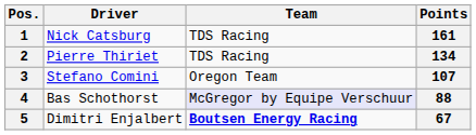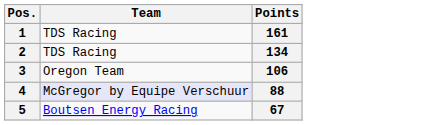- column: Driver | Nick Catsburg | Pierre Thiriet | Stefano Comini | Bas Schothorst | Dimitri Enjalbert
3 | Points: 107 -> 106
5 | Team: bold -> normal
